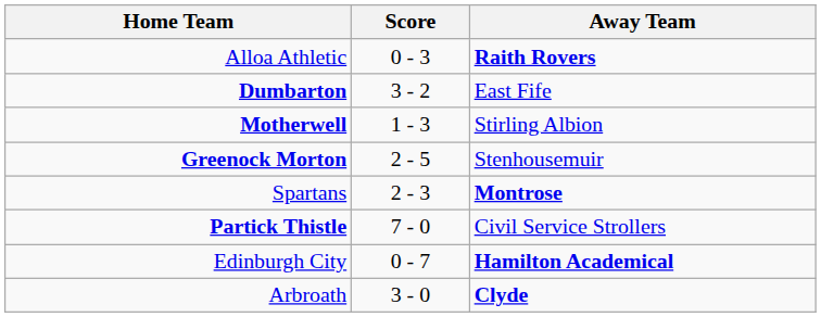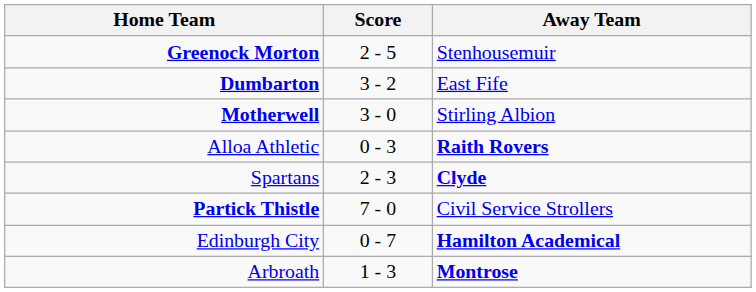rows swapped: Alloa Athletic <-> Greenock Morton
Motherwell | Score: 1 - 3 -> 3 - 0
Spartans | Away Team: Montrose -> Clyde
Arbroath | Score: 3 - 0 -> 1 - 3
Arbroath | Away Team: Clyde -> Montrose
